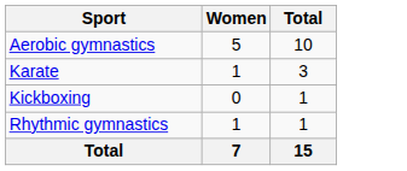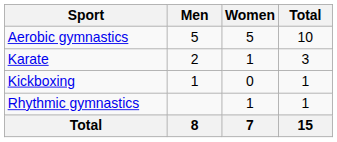+ column: Men | 5 | 2 | 1 | 8
